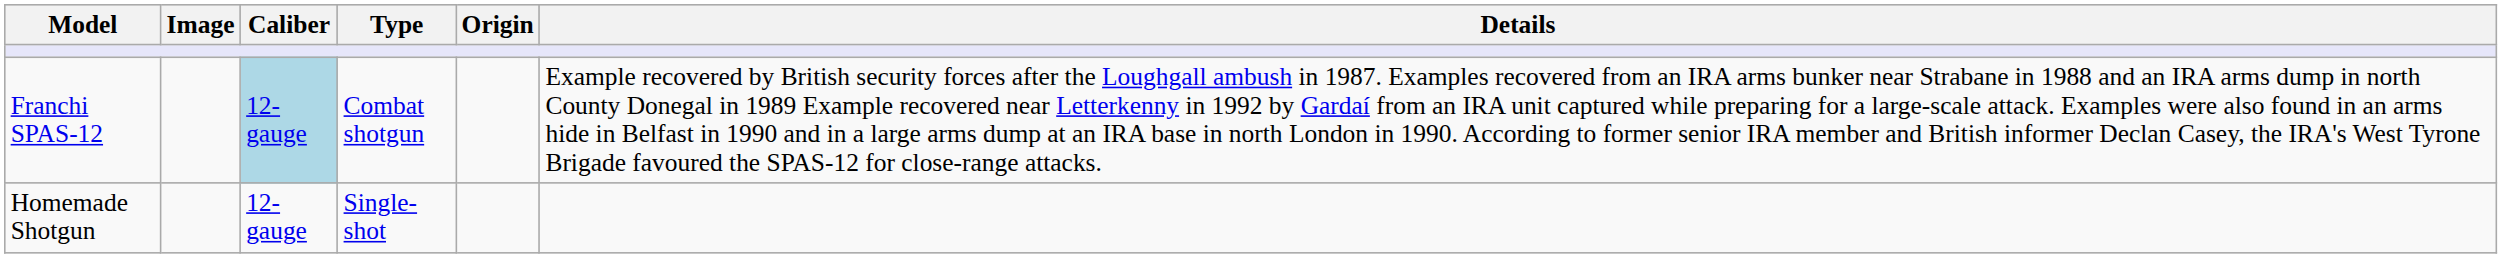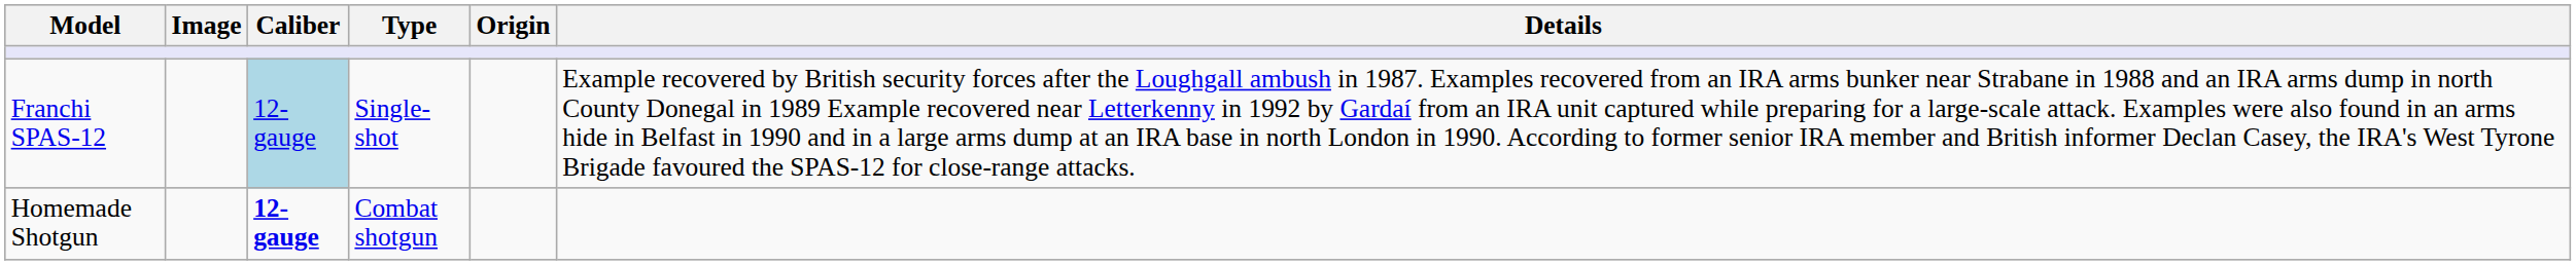Franchi SPAS-12 | Type: Combat shotgun -> Single-shot
Homemade Shotgun | Caliber: normal -> bold
Homemade Shotgun | Type: Single-shot -> Combat shotgun
